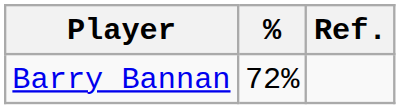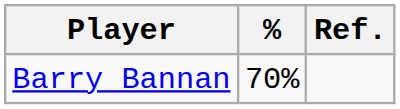Barry Bannan | %: 72% -> 70%
